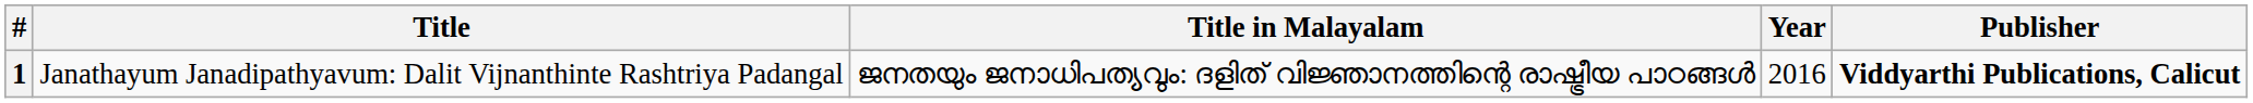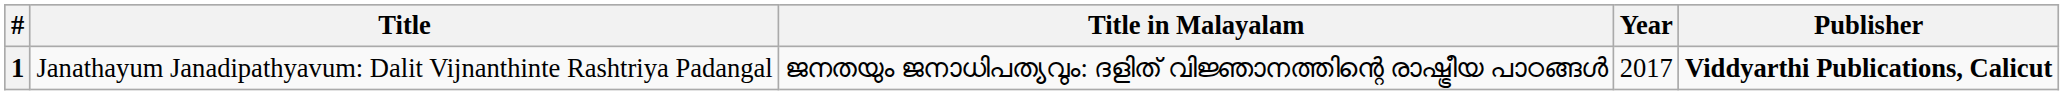1 | Year: 2016 -> 2017
